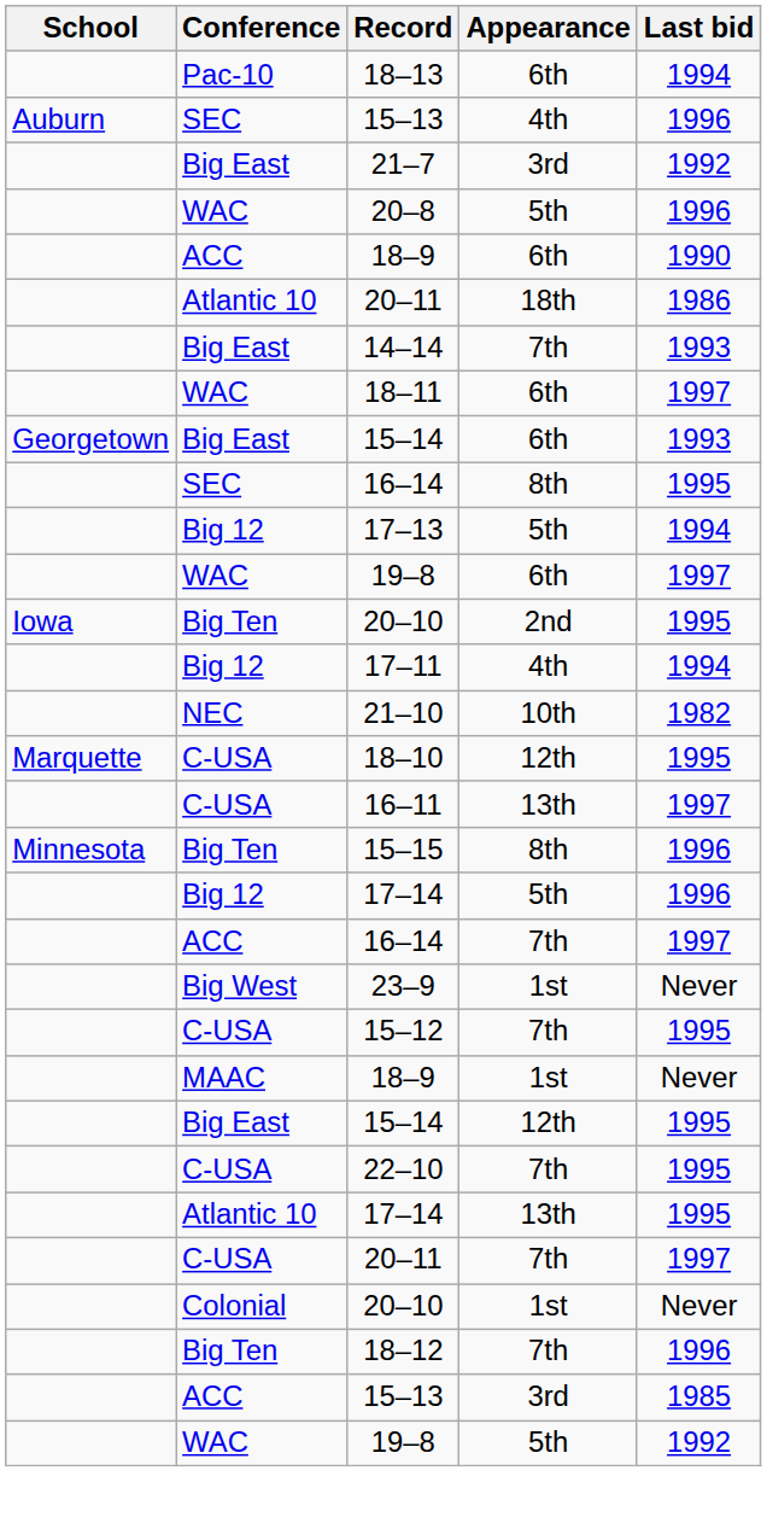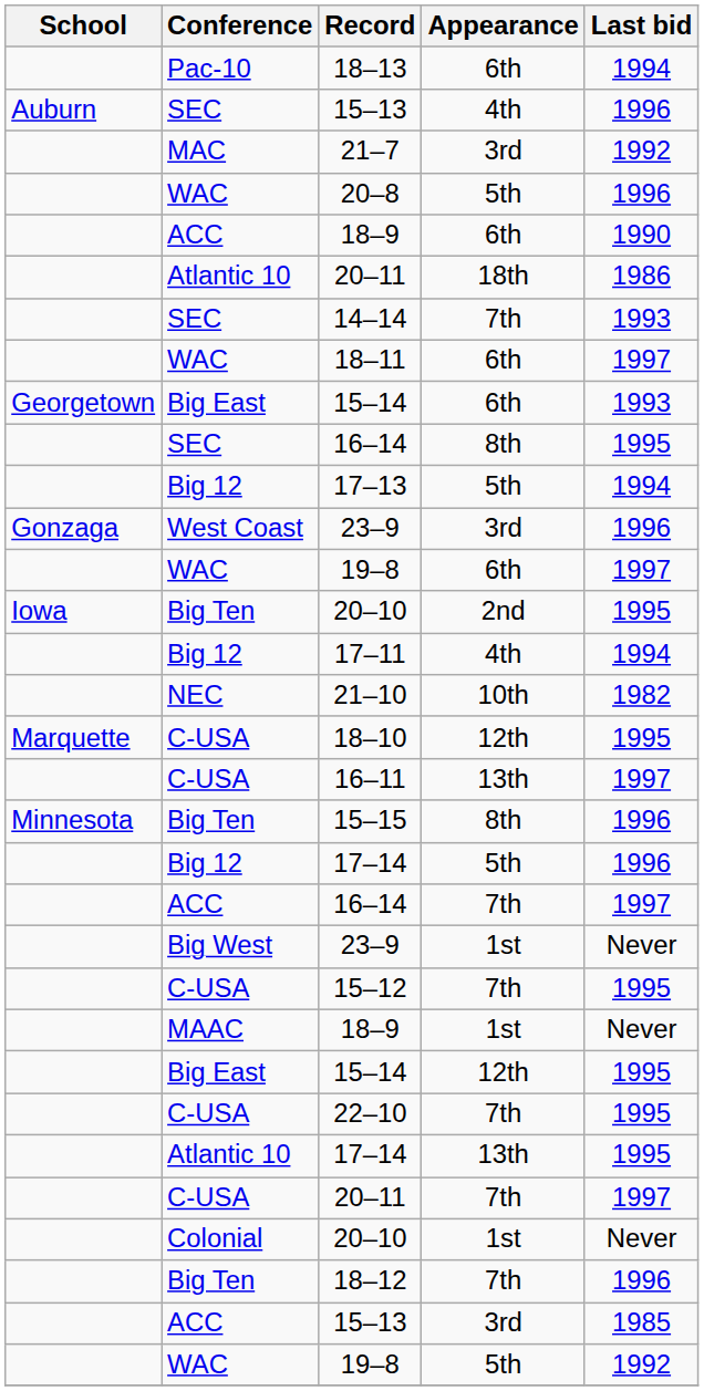21–7 | Conference: Big East -> MAC
14–14 | Conference: Big East -> SEC
+ row: Gonzaga | West Coast | 23–9 | 3rd | 1996
